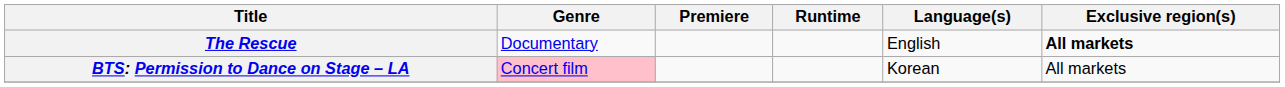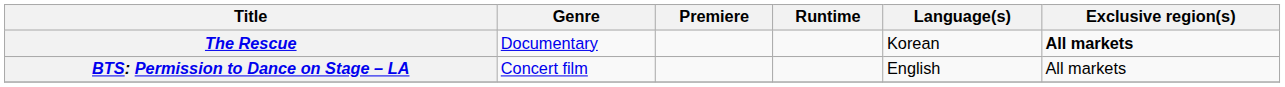The Rescue | Language(s): English -> Korean
BTS: Permission to Dance on Stage – LA | Genre: pink background -> no background
BTS: Permission to Dance on Stage – LA | Language(s): Korean -> English
